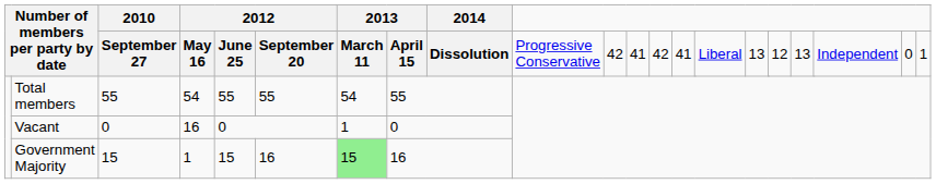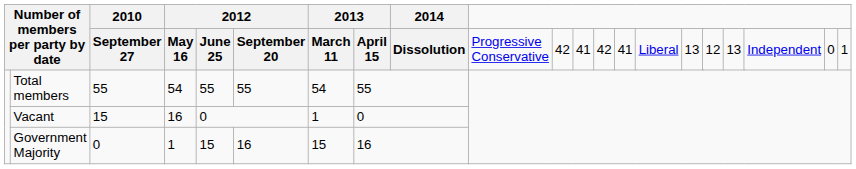Vacant | 2010: 0 -> 15
Government Majority | 2010: 15 -> 0
Government Majority | column 7: lightgreen background -> no background
